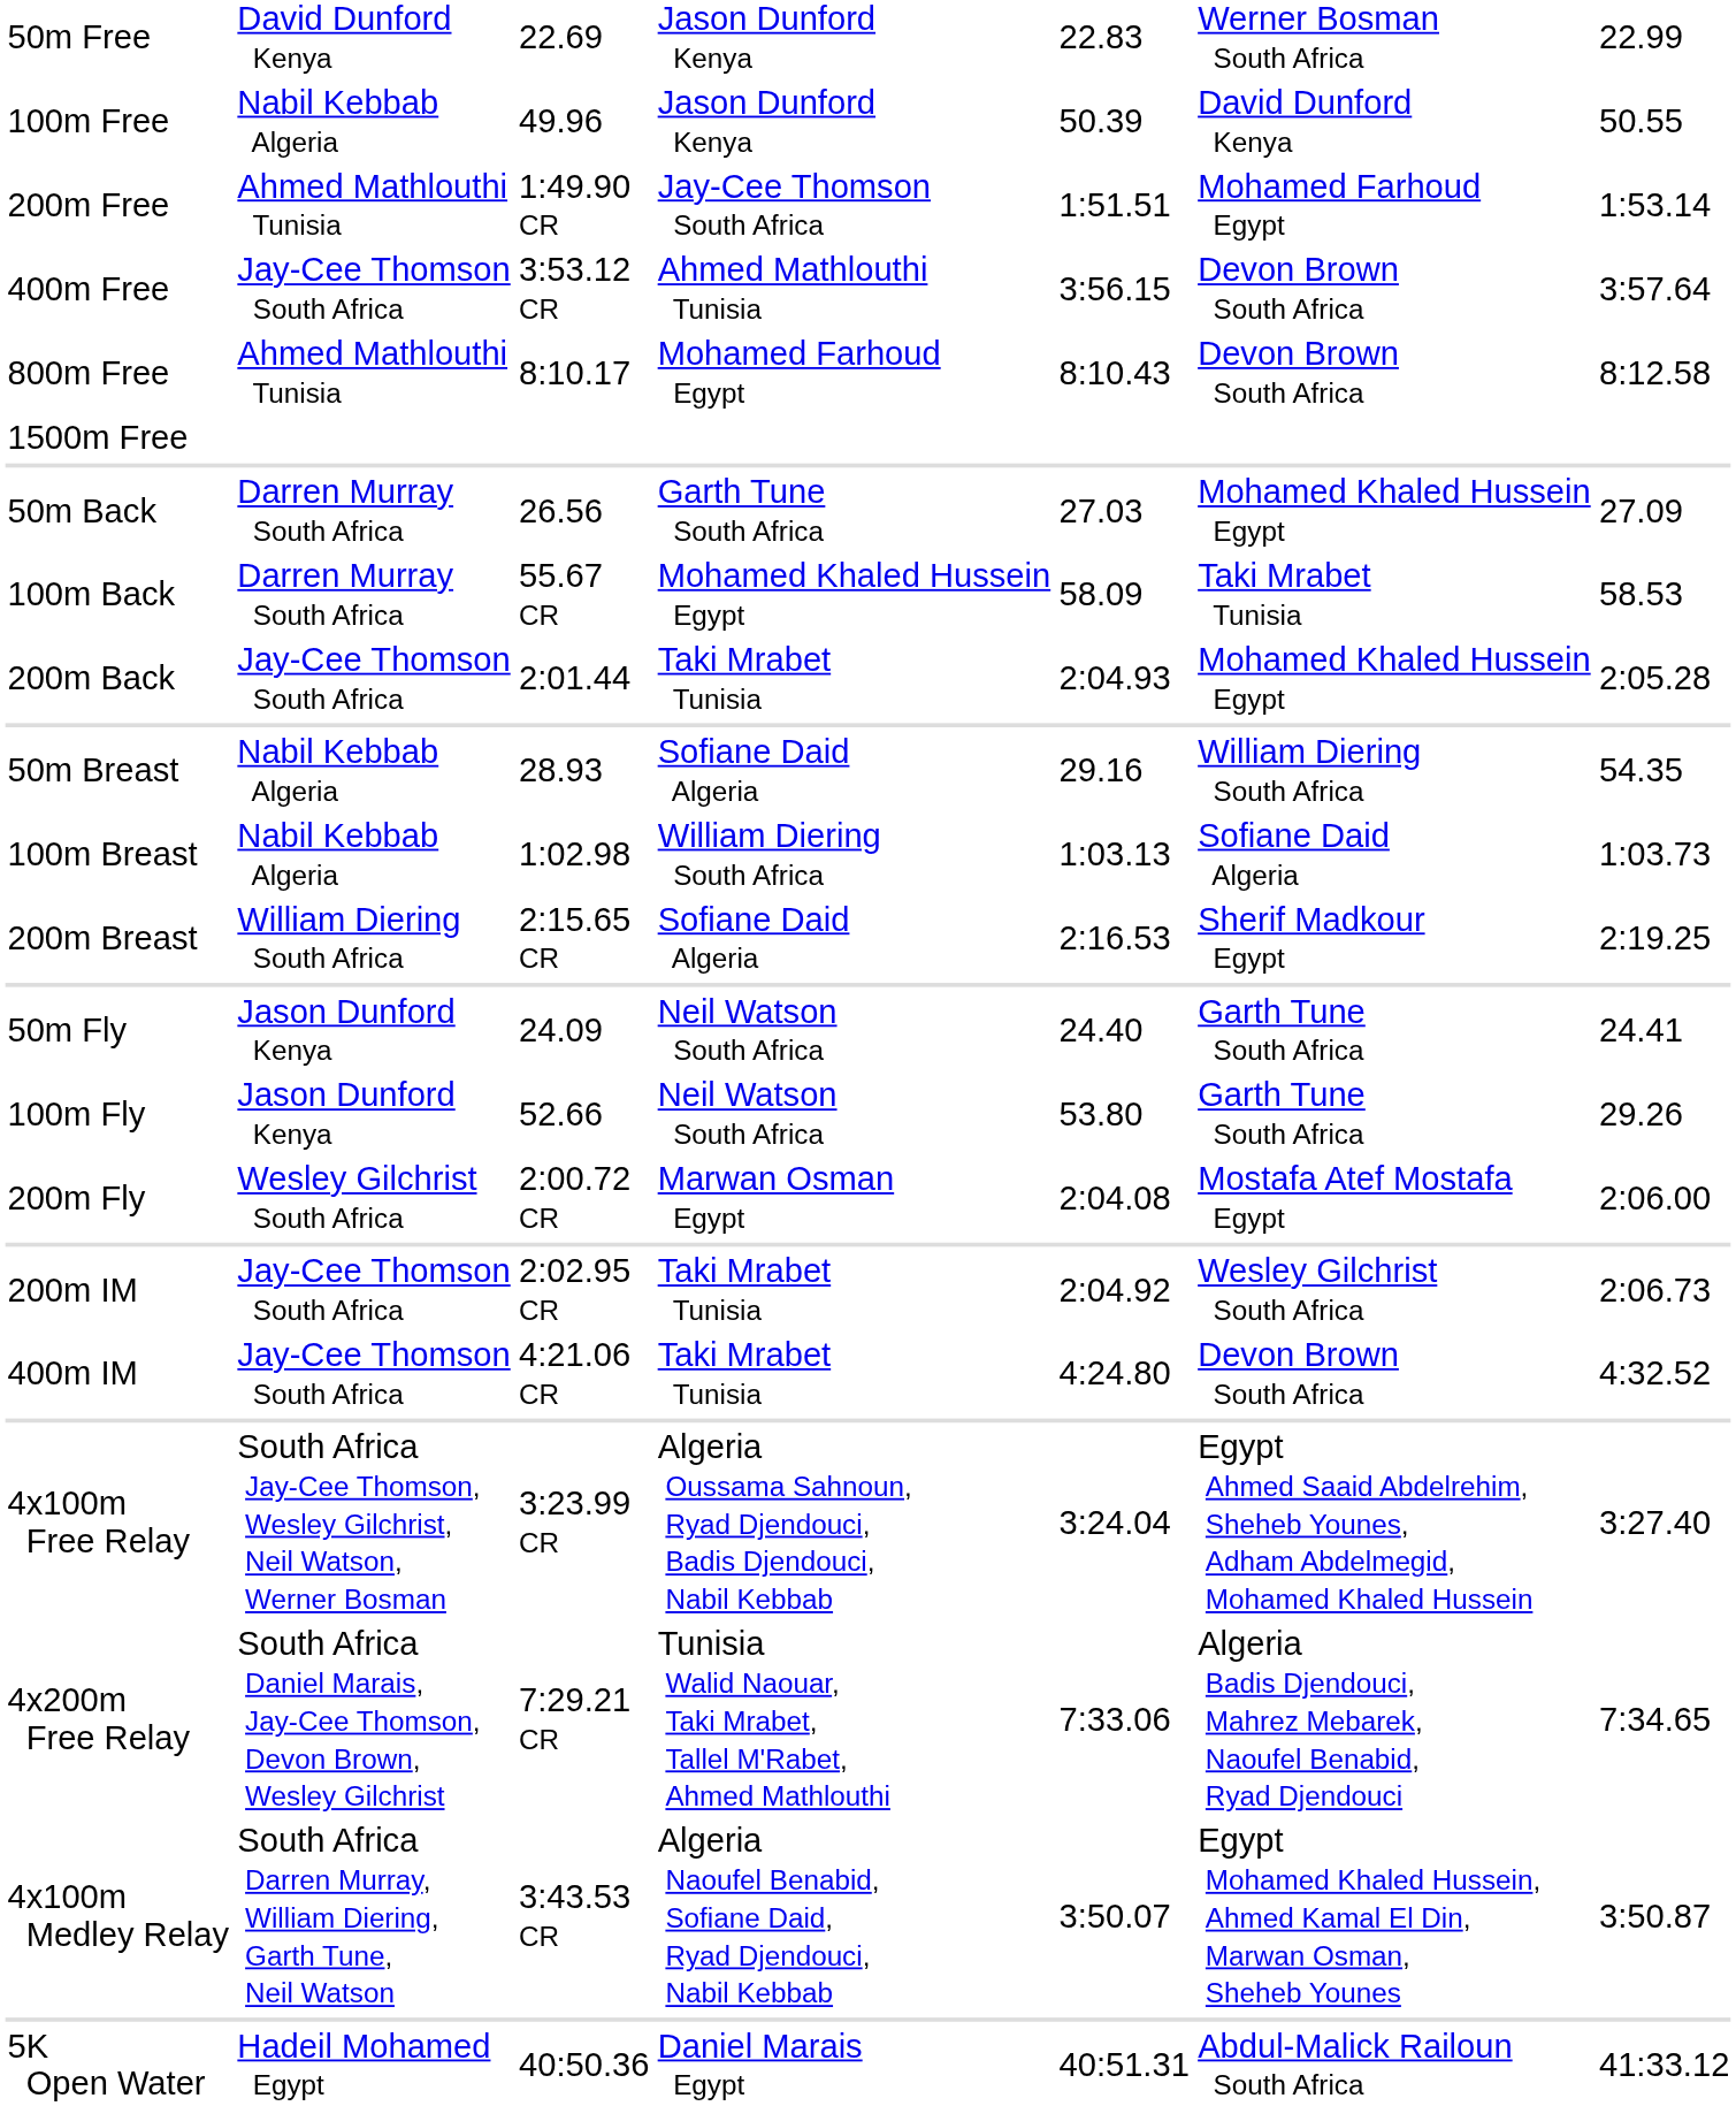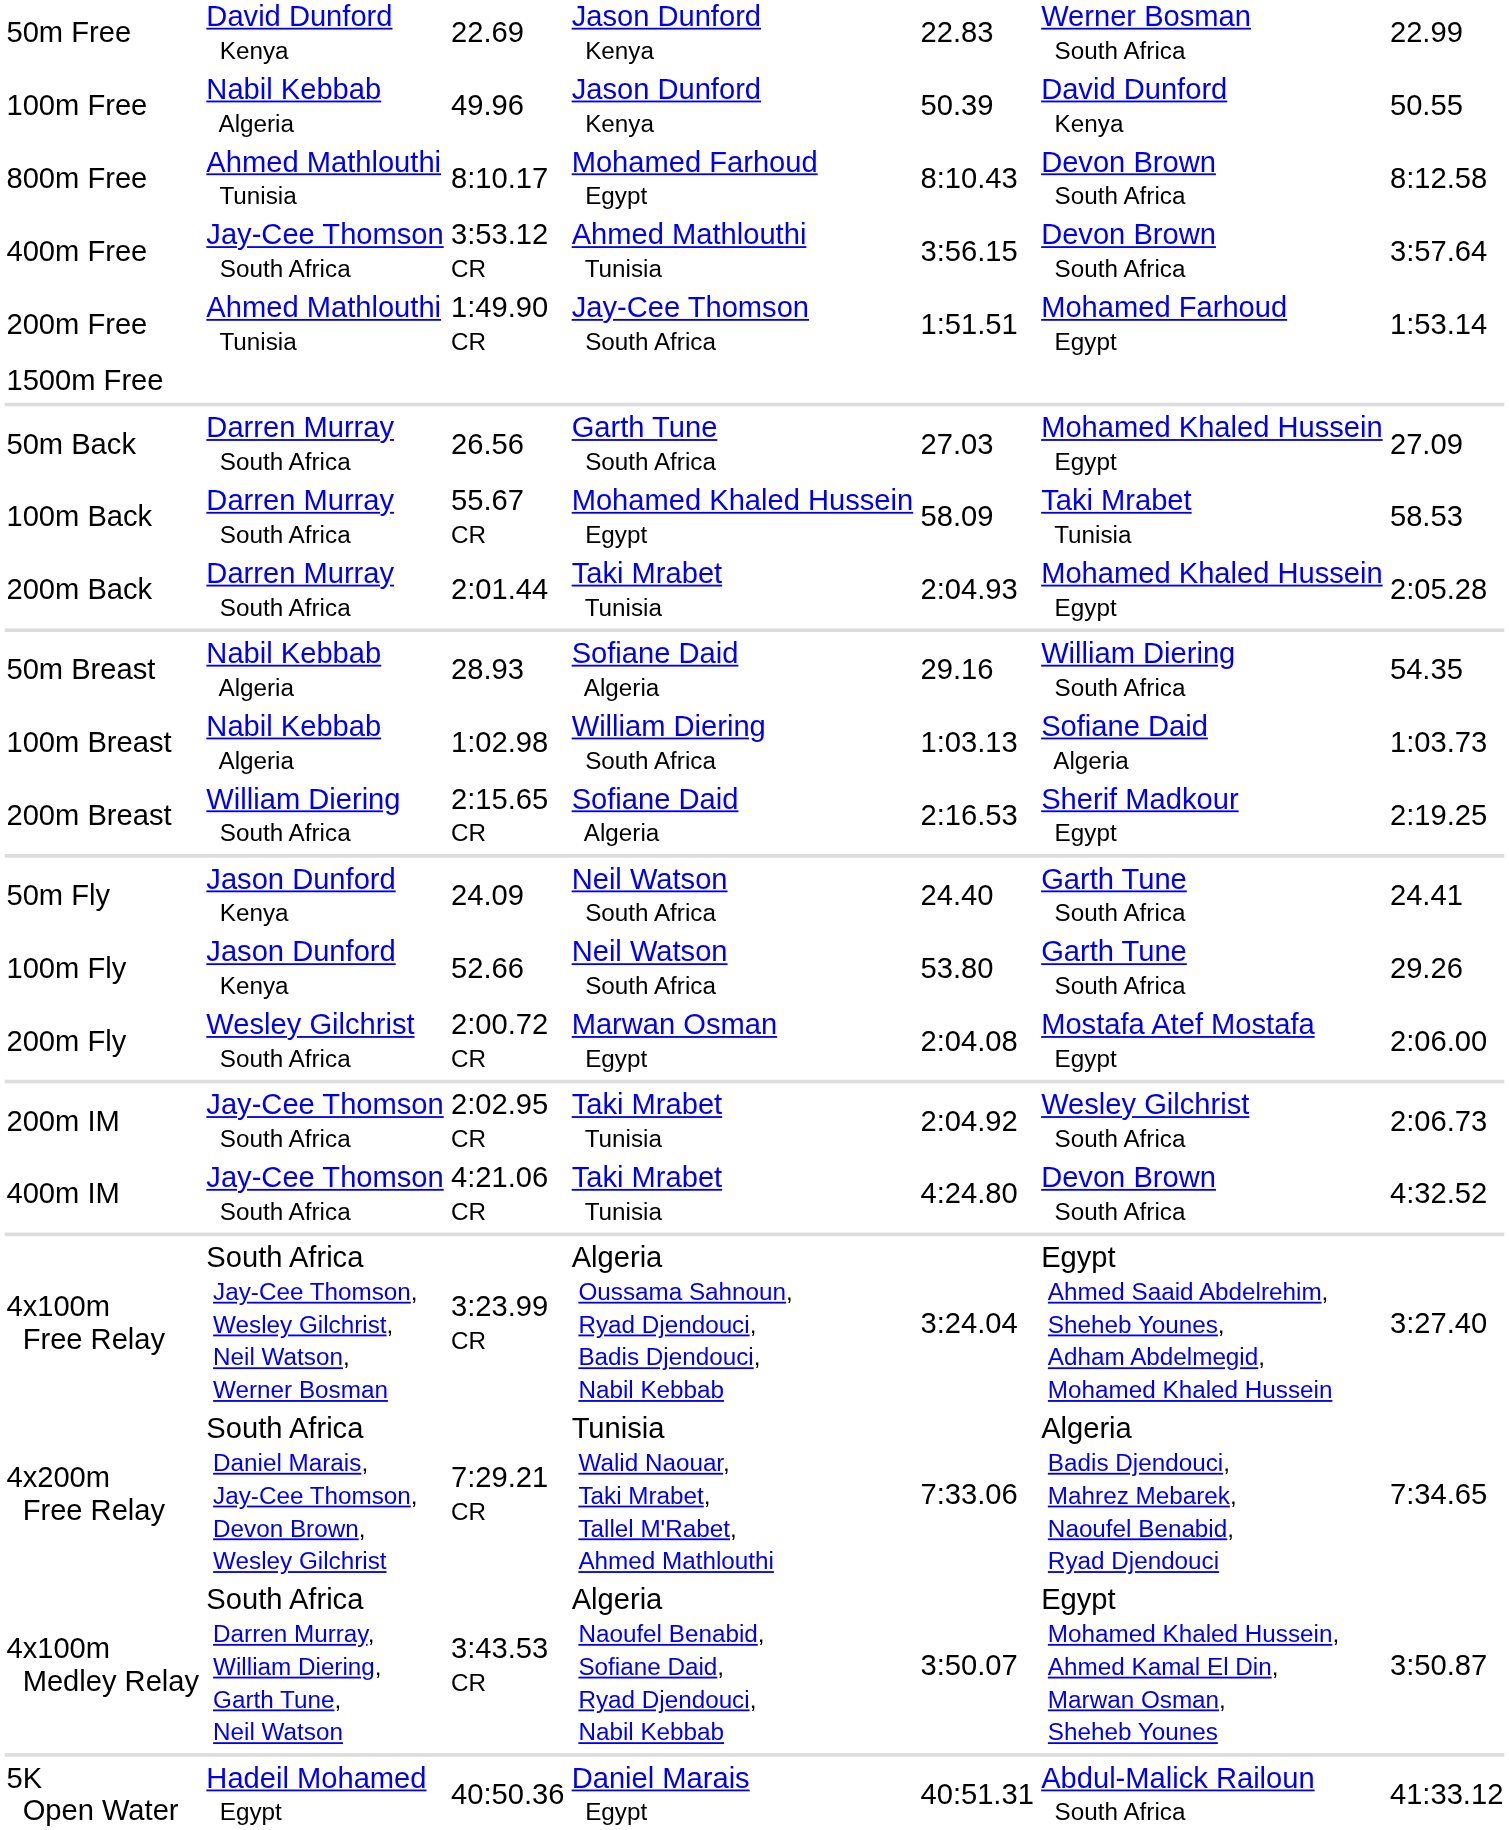rows swapped: 200m Free <-> 800m Free
200m Back | column 2: Jay-Cee Thomson South Africa -> Darren Murray South Africa
